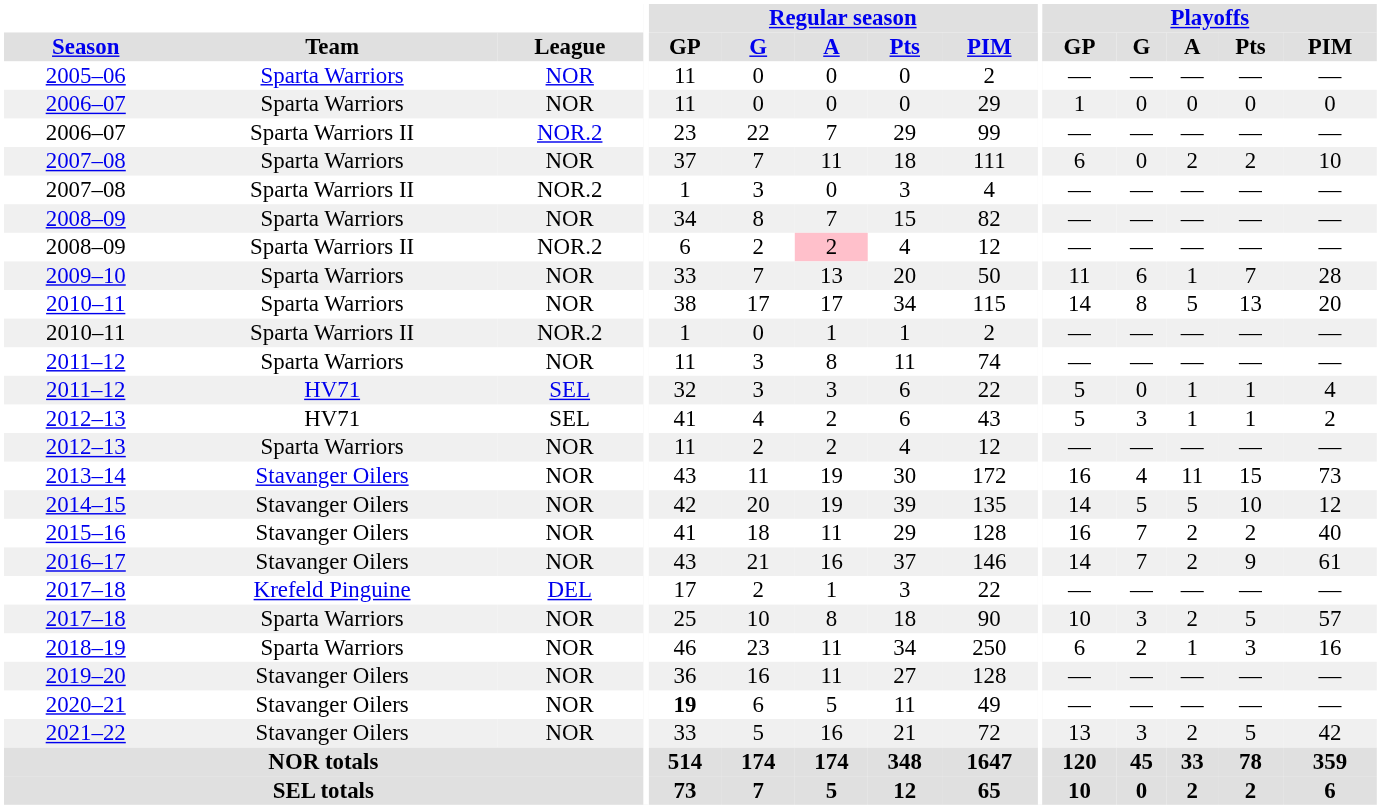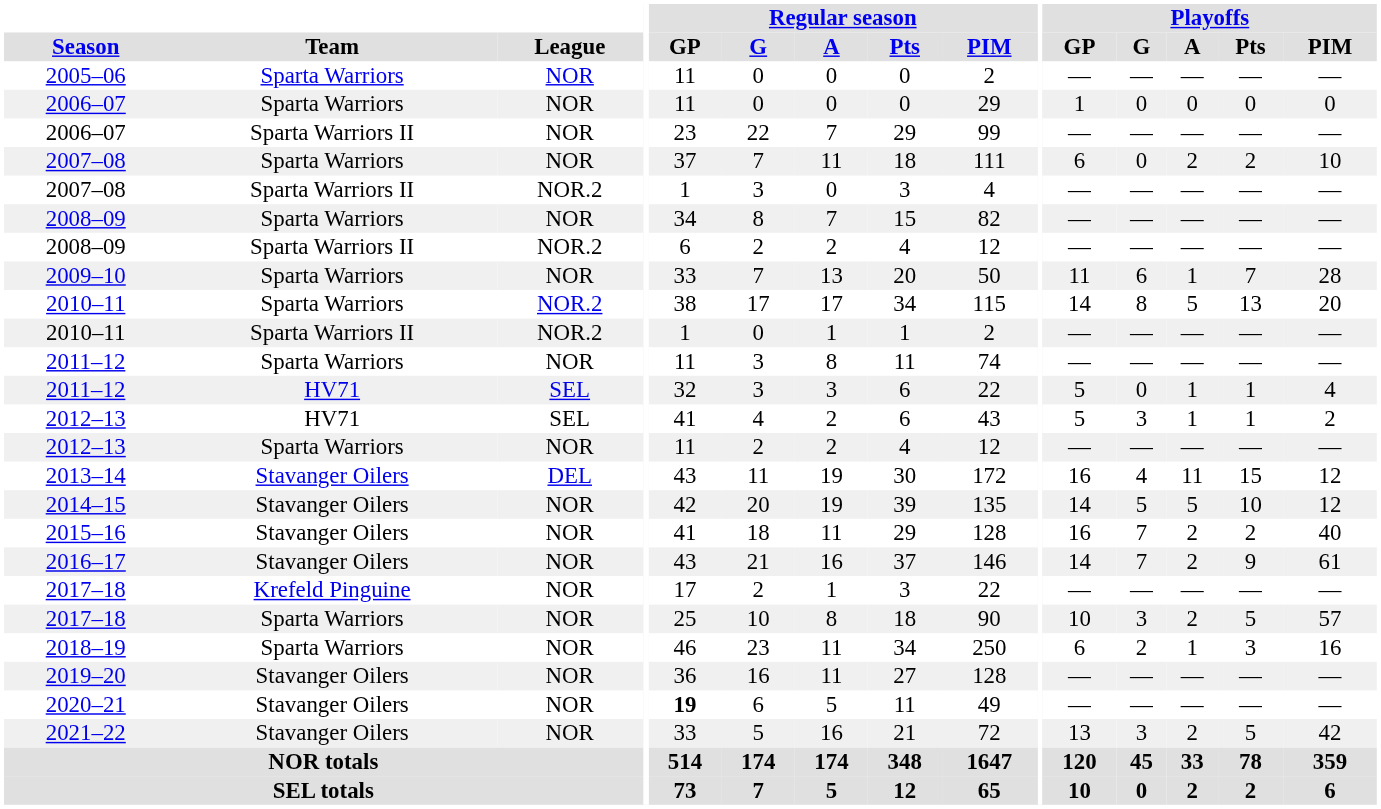2006–07 / Sparta Warriors II | League: NOR.2 -> NOR
2008–09 / Sparta Warriors II | Regular season / A: pink background -> no background
2010–11 / Sparta Warriors | League: NOR -> NOR.2
2013–14 | League: NOR -> DEL
2013–14 | Playoffs / PIM: 73 -> 12
2017–18 / Krefeld Pinguine | League: DEL -> NOR
